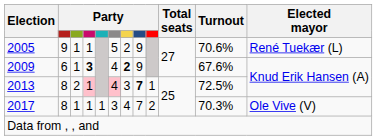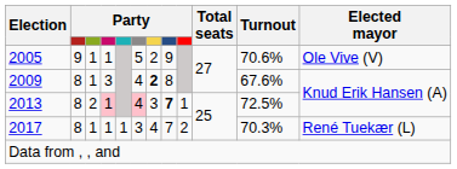2005 | Elected mayor: René Tuekær (L) -> Ole Vive (V)
2009 | column 2: 6 -> 8
2009 | column 4: bold -> normal
2009 | column 8: 9 -> 8
2017 | Elected mayor: Ole Vive (V) -> René Tuekær (L)
